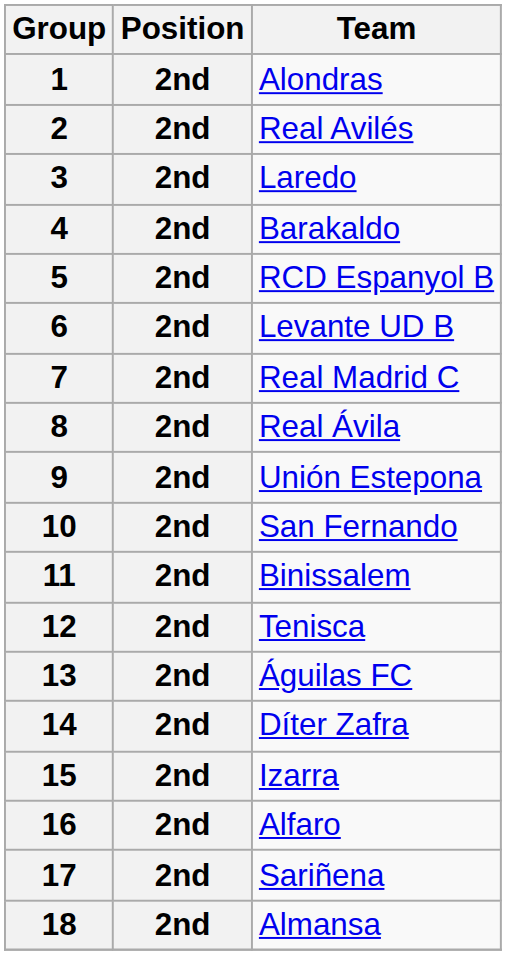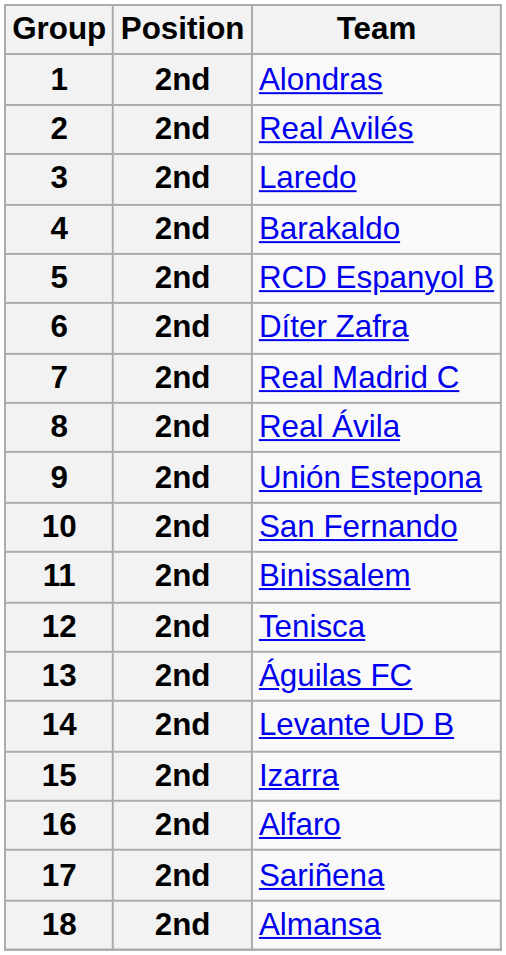6 | Team: Levante UD B -> Díter Zafra
14 | Team: Díter Zafra -> Levante UD B
